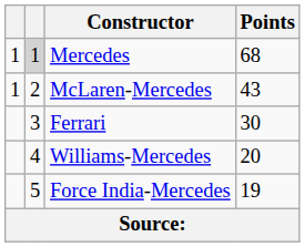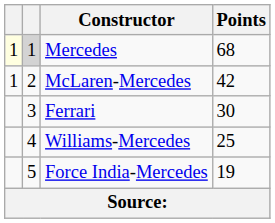Mercedes | column 1: no background -> lightyellow background
McLaren-Mercedes | Points: 43 -> 42
Williams-Mercedes | Points: 20 -> 25
